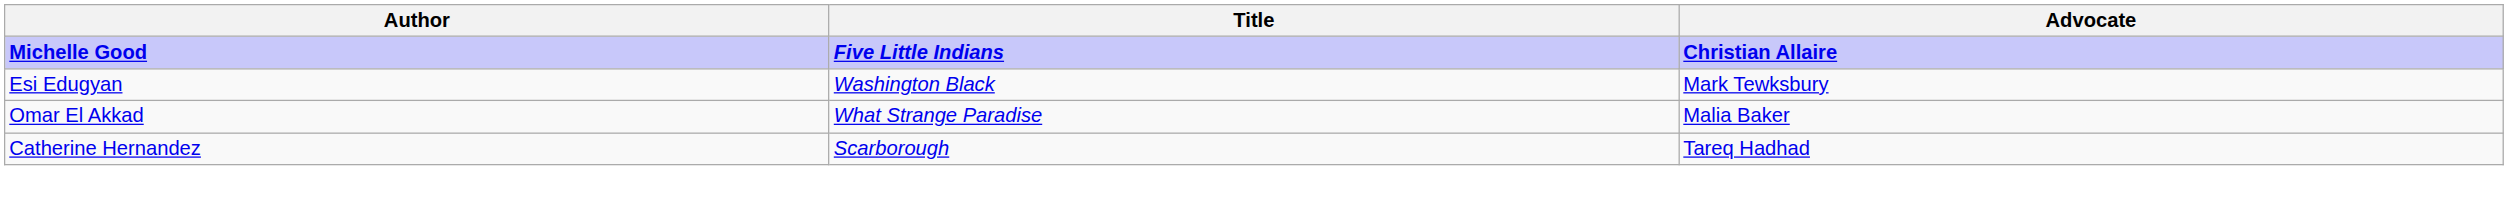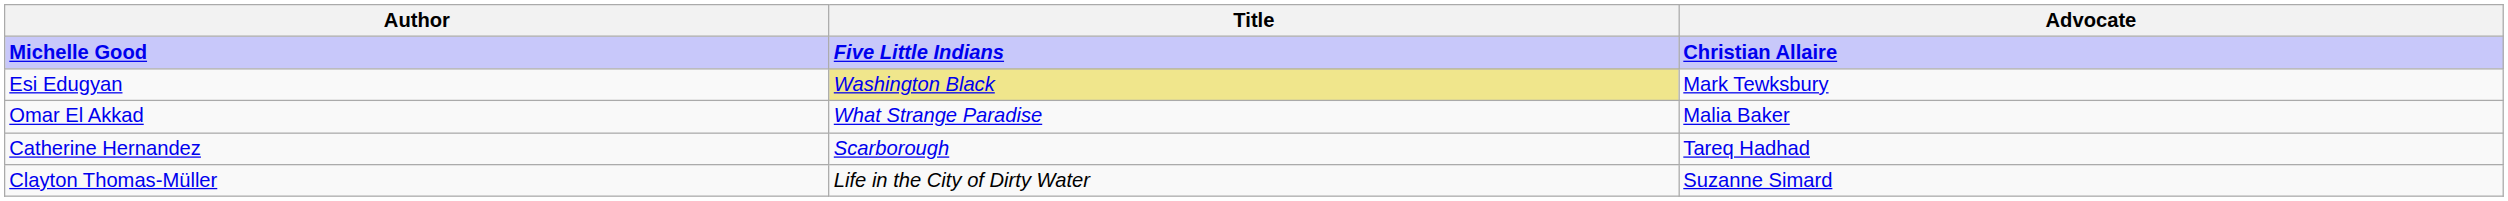Esi Edugyan | Title: no background -> khaki background
+ row: Clayton Thomas-Müller | Life in the City of Dirty Water | Suzanne Simard
